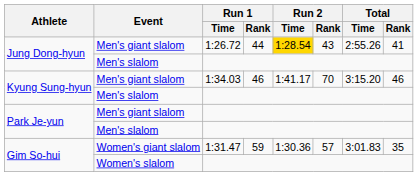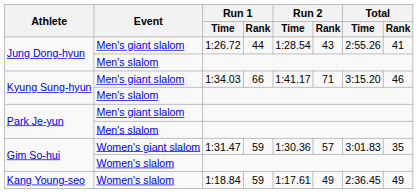Jung Dong-hyun / Men's giant slalom | Run 2 / Time: gold background -> no background
Kyung Sung-hyun / Men's giant slalom | Run 1 / Rank: 46 -> 66
Kyung Sung-hyun / Men's giant slalom | Run 2 / Rank: 70 -> 71
+ row: Kang Young-seo | Women's slalom | 1:18.84 | 59 | 1:17.61 | 49 | 2:36.45 | 49
